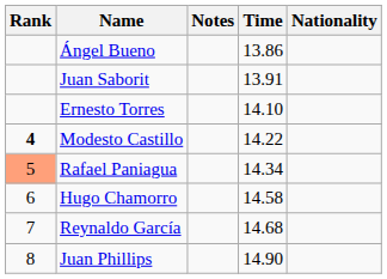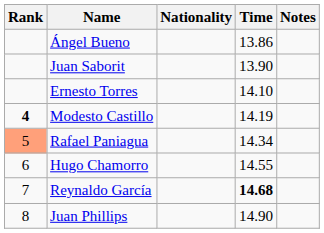columns swapped: Nationality <-> Notes
Juan Saborit | Time: 13.91 -> 13.90
Modesto Castillo | Time: 14.22 -> 14.19
Hugo Chamorro | Time: 14.58 -> 14.55
Reynaldo García | Time: normal -> bold
